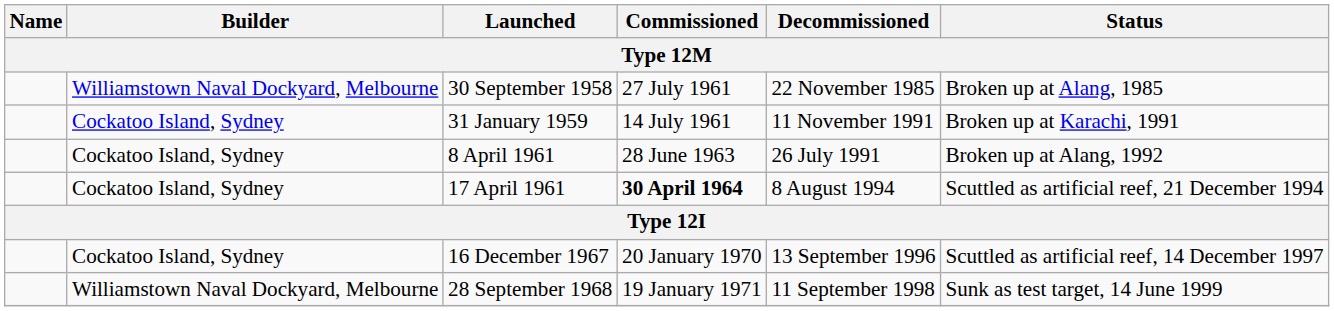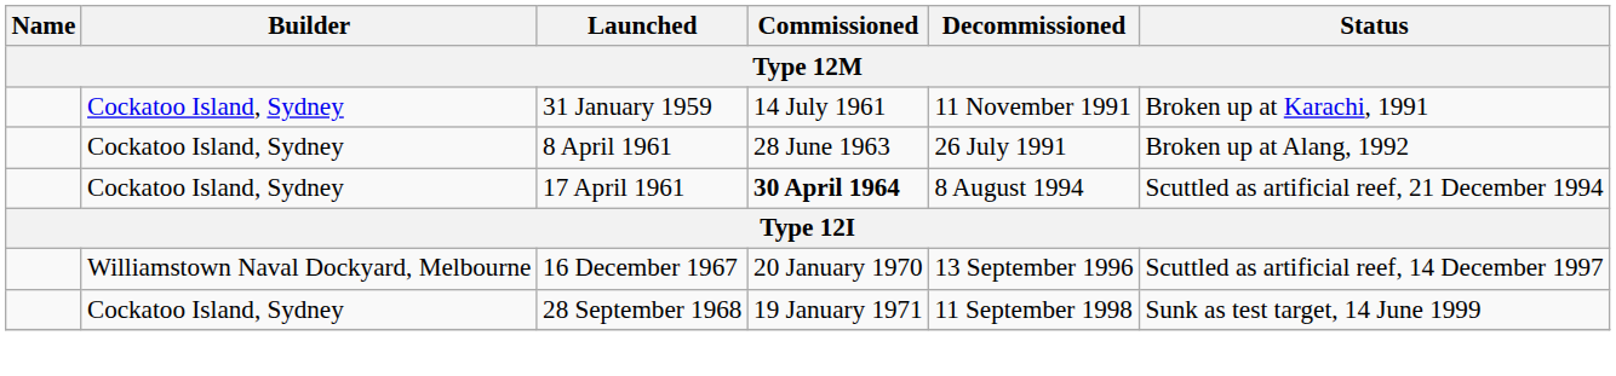- row: Williamstown Naval Dockyard, Melbourne | 30 September 1958 | 27 July 1961 | 22 November 1985 | Broken up at Alang, 1985
16 December 1967 | Builder: Cockatoo Island, Sydney -> Williamstown Naval Dockyard, Melbourne
28 September 1968 | Builder: Williamstown Naval Dockyard, Melbourne -> Cockatoo Island, Sydney
